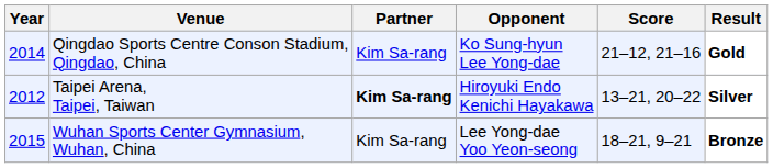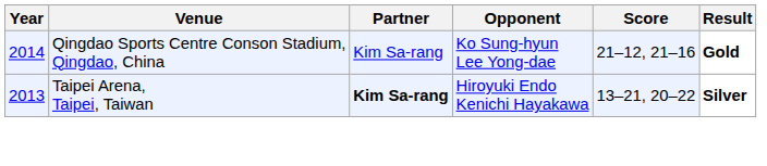Taipei Arena, Taipei, Taiwan | Year: 2012 -> 2013
- row: 2015 | Wuhan Sports Center Gymnasium, Wuhan, China | Kim Sa-rang | Lee Yong-dae Yoo Yeon-seong | 18–21, 9–21 | Bronze
